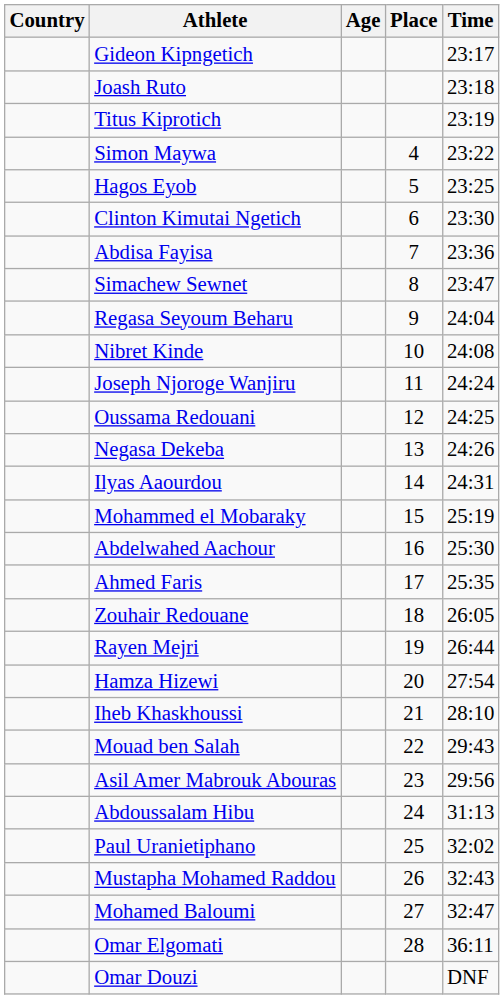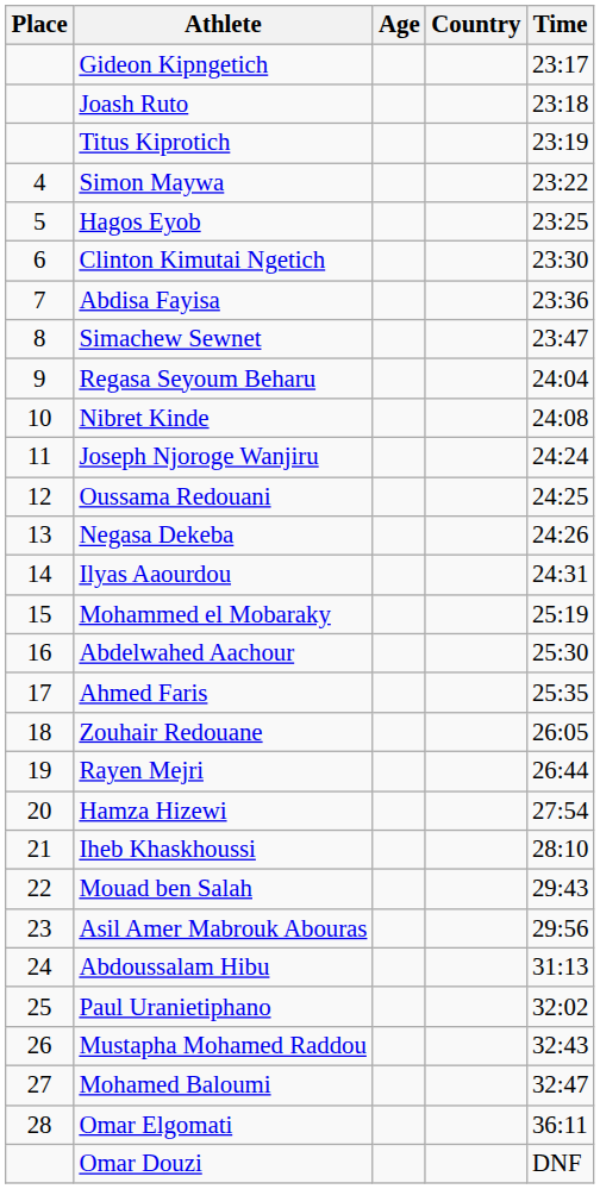columns swapped: Place <-> Country
